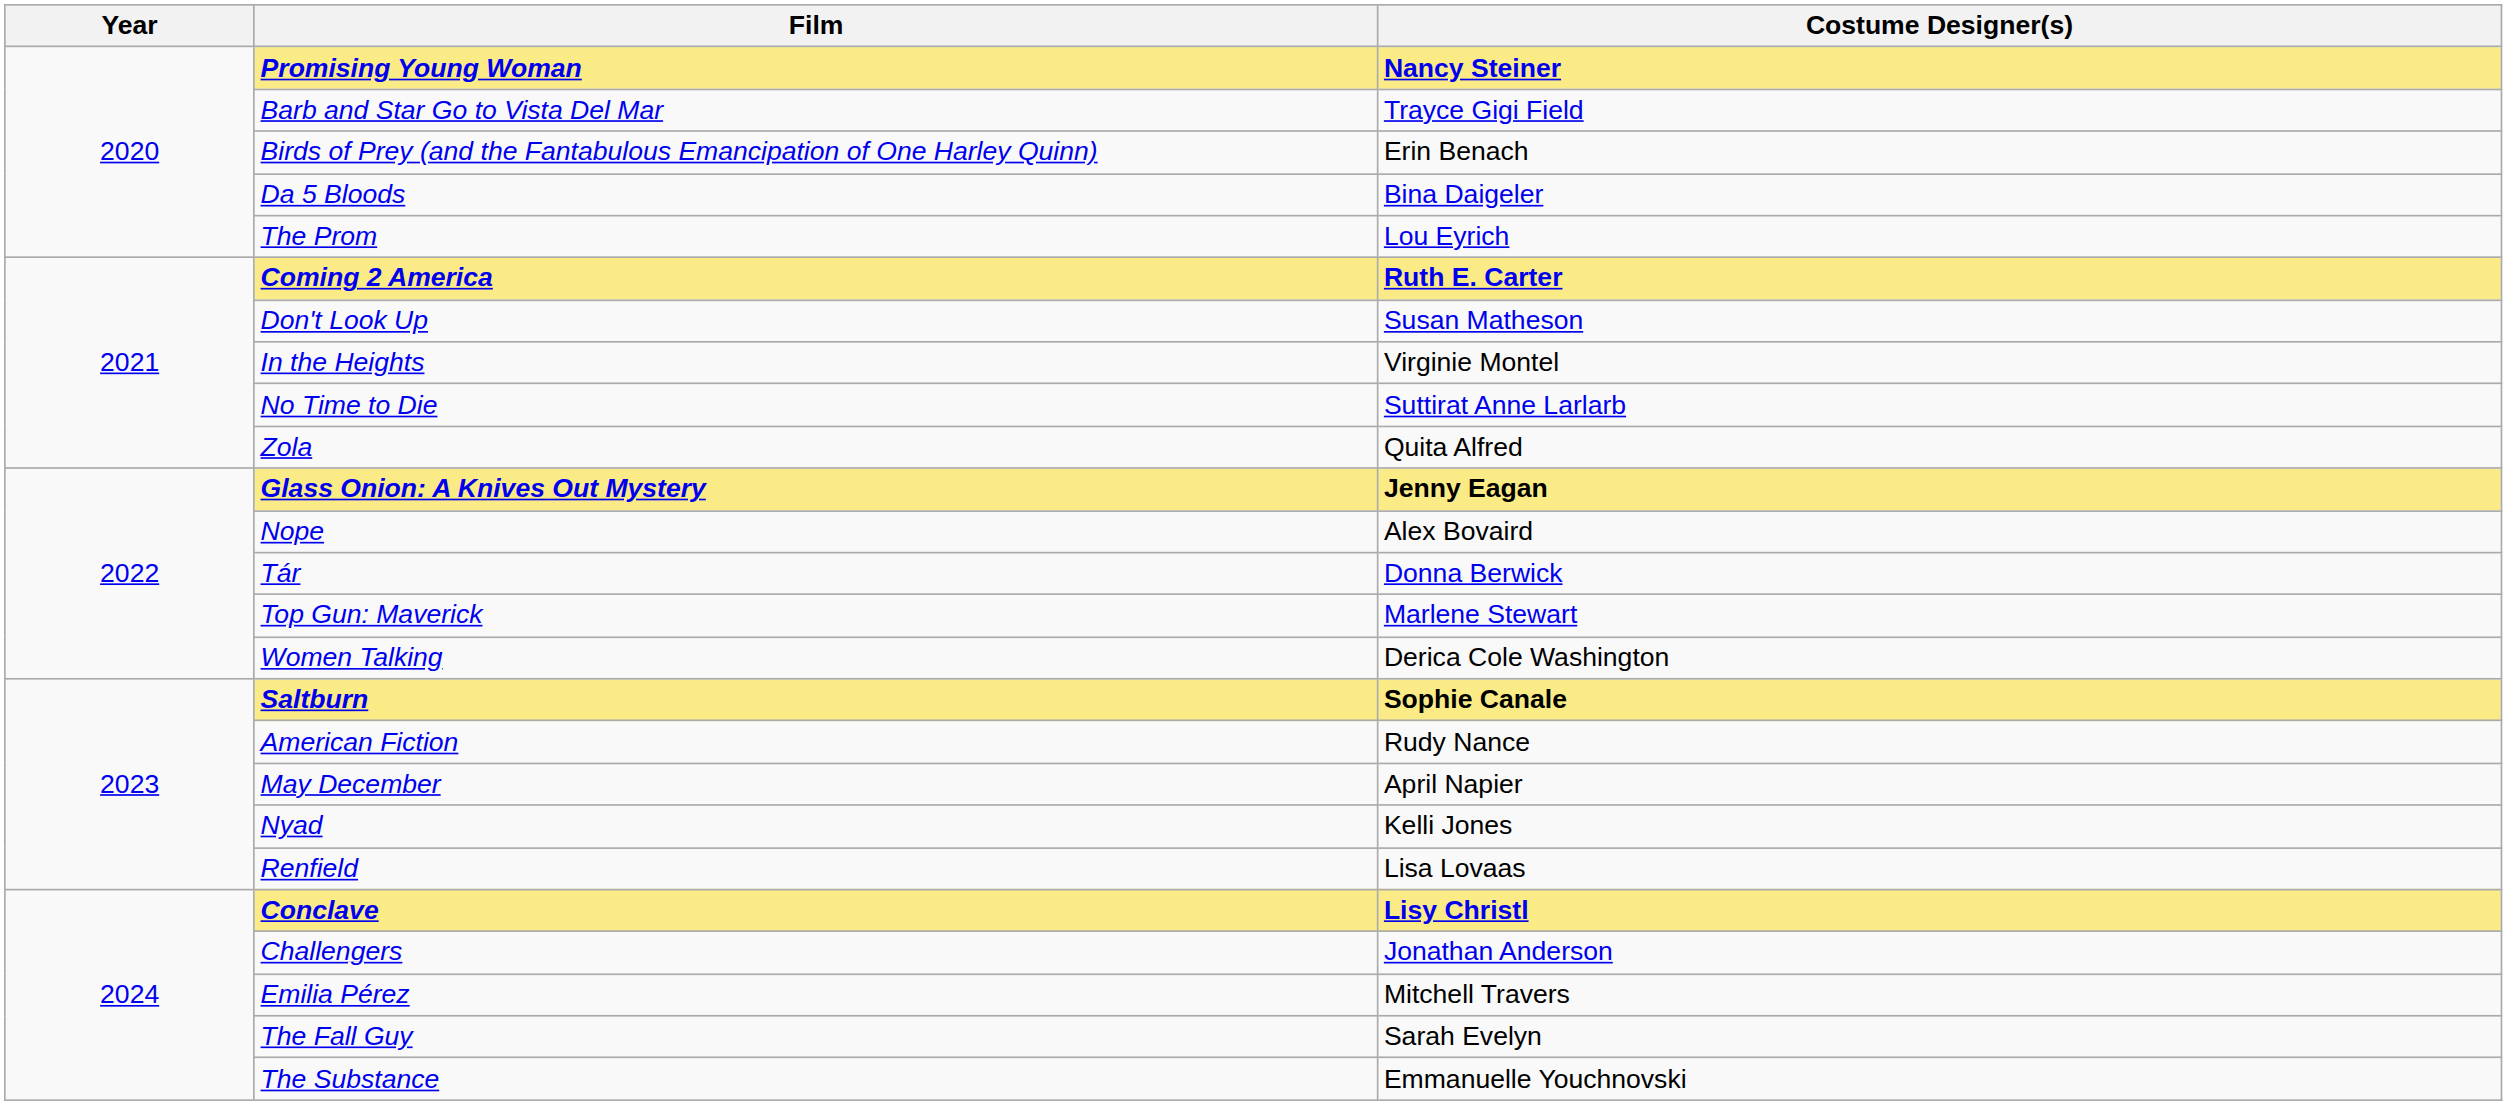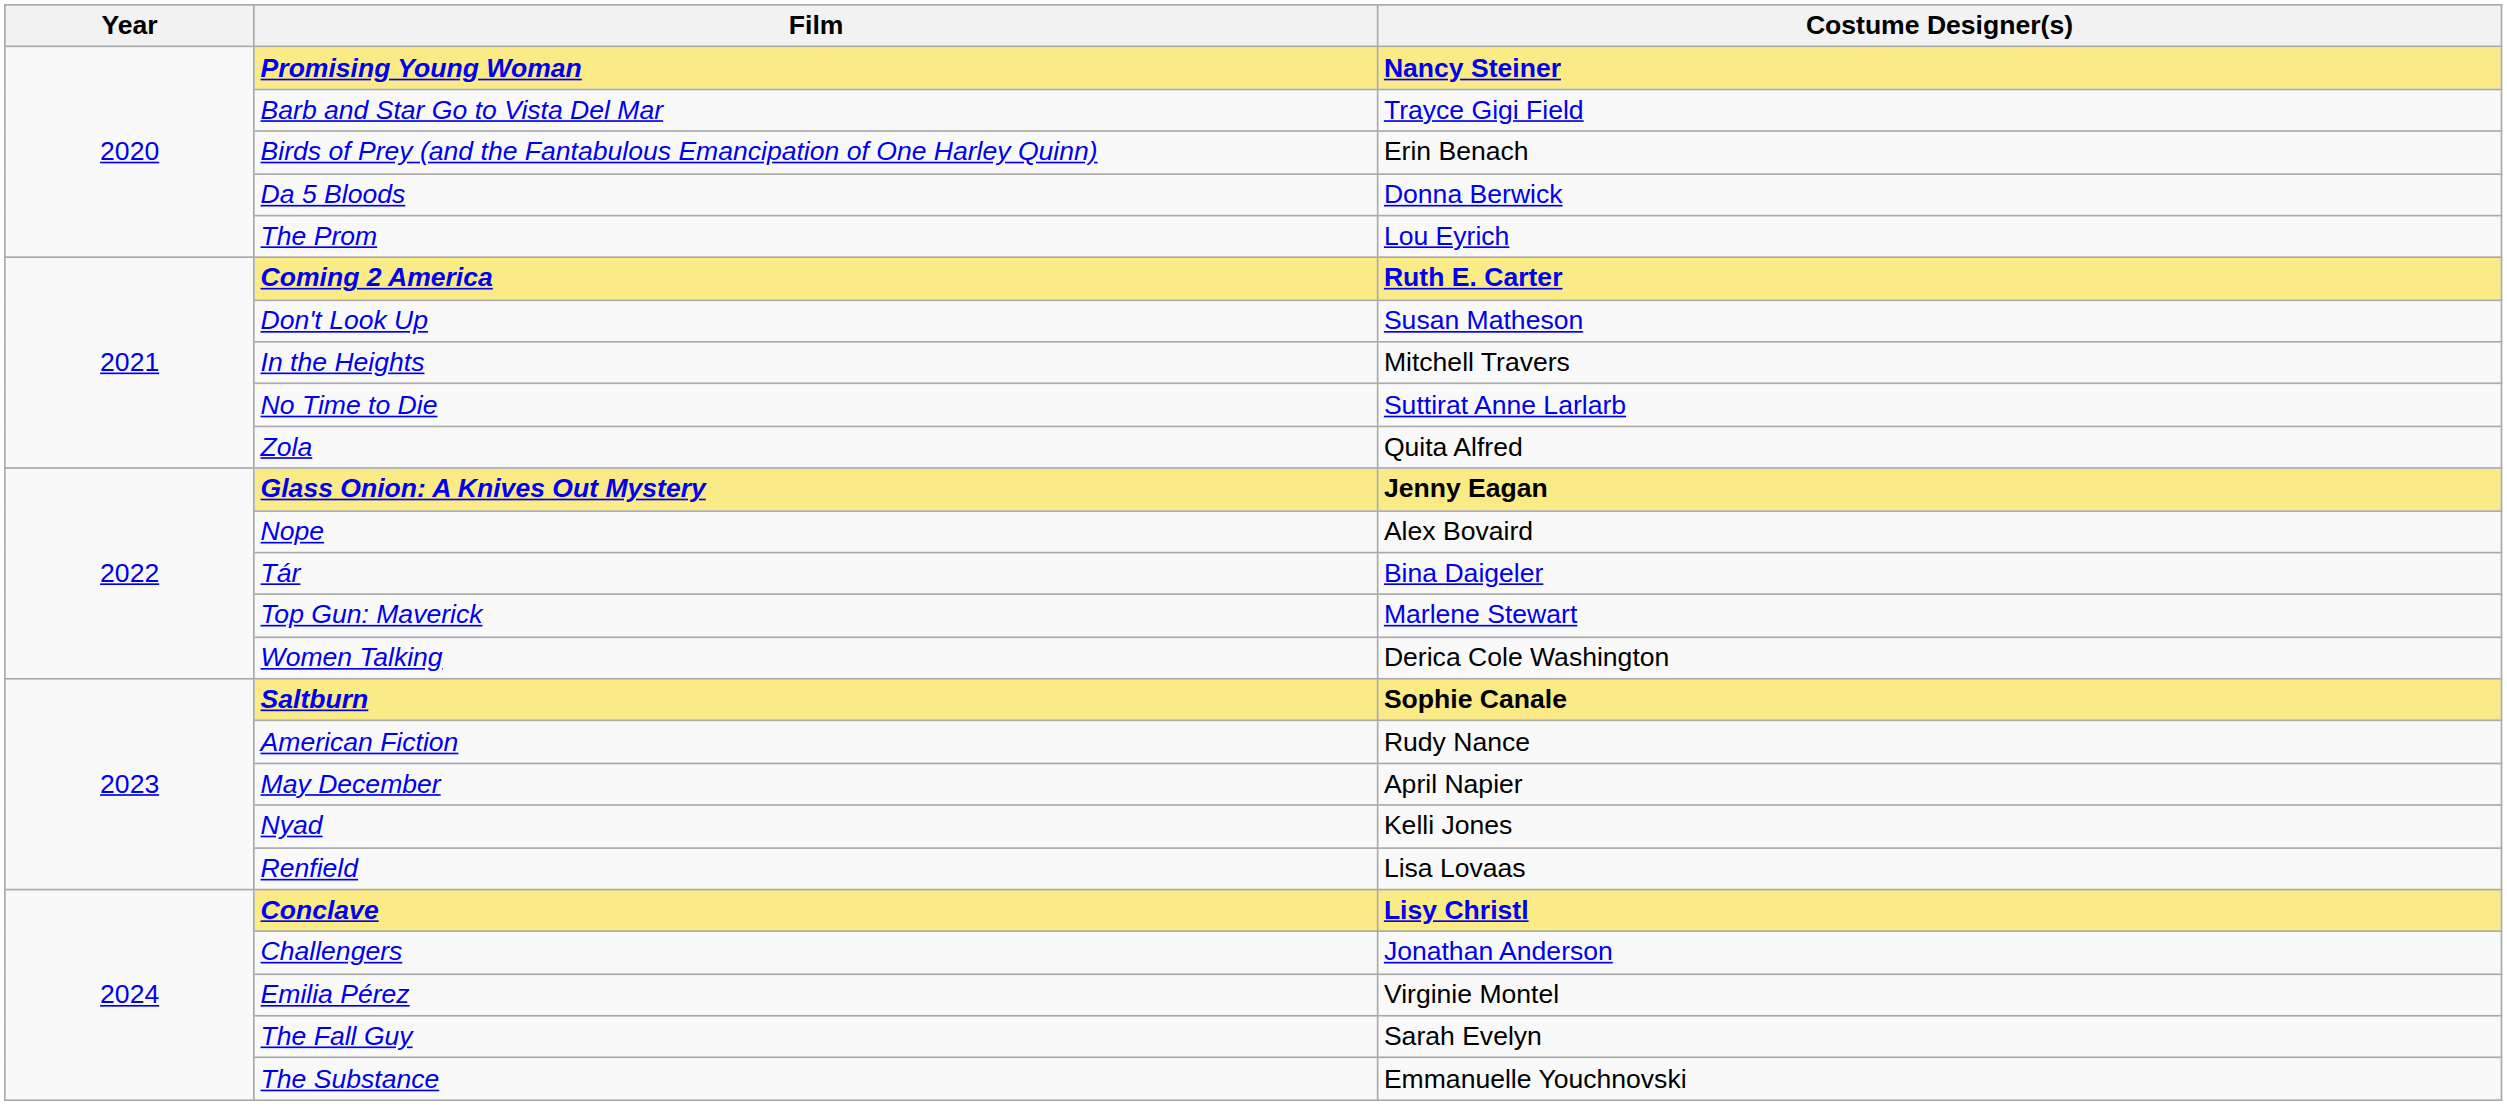Da 5 Bloods | Costume Designer(s): Bina Daigeler -> Donna Berwick
In the Heights | Costume Designer(s): Virginie Montel -> Mitchell Travers
Tár | Costume Designer(s): Donna Berwick -> Bina Daigeler
Emilia Pérez | Costume Designer(s): Mitchell Travers -> Virginie Montel
